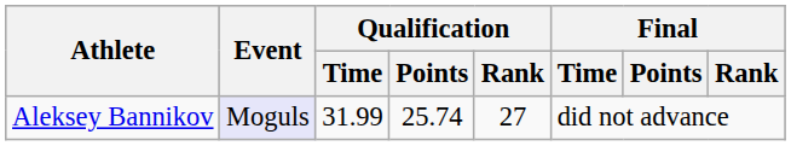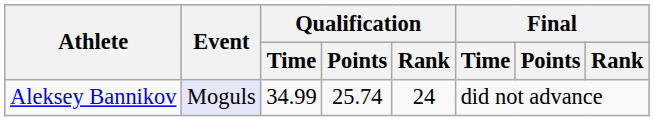Aleksey Bannikov | Qualification / Time: 31.99 -> 34.99
Aleksey Bannikov | Qualification / Rank: 27 -> 24
